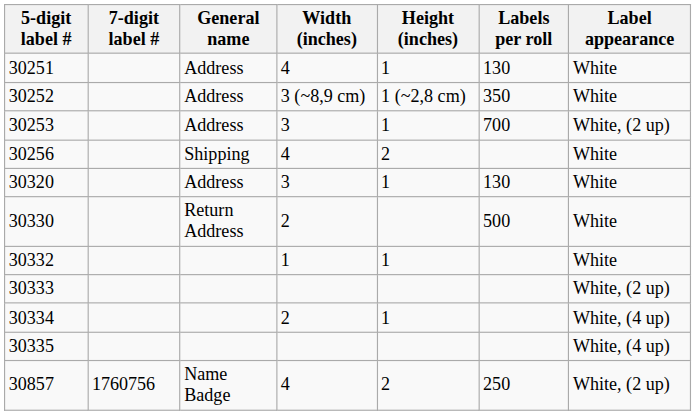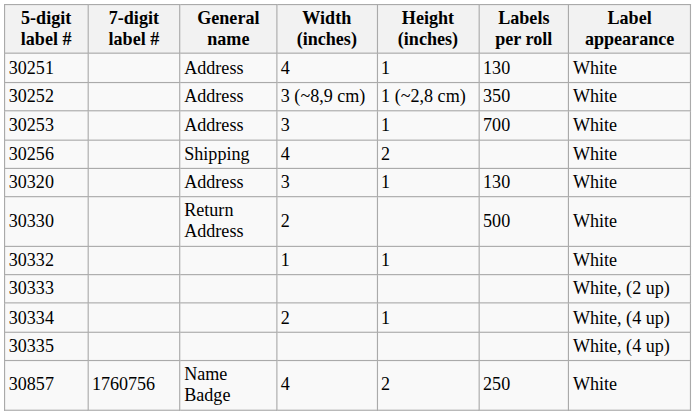30253 | Label appearance: White, (2 up) -> White
30857 | Label appearance: White, (2 up) -> White
